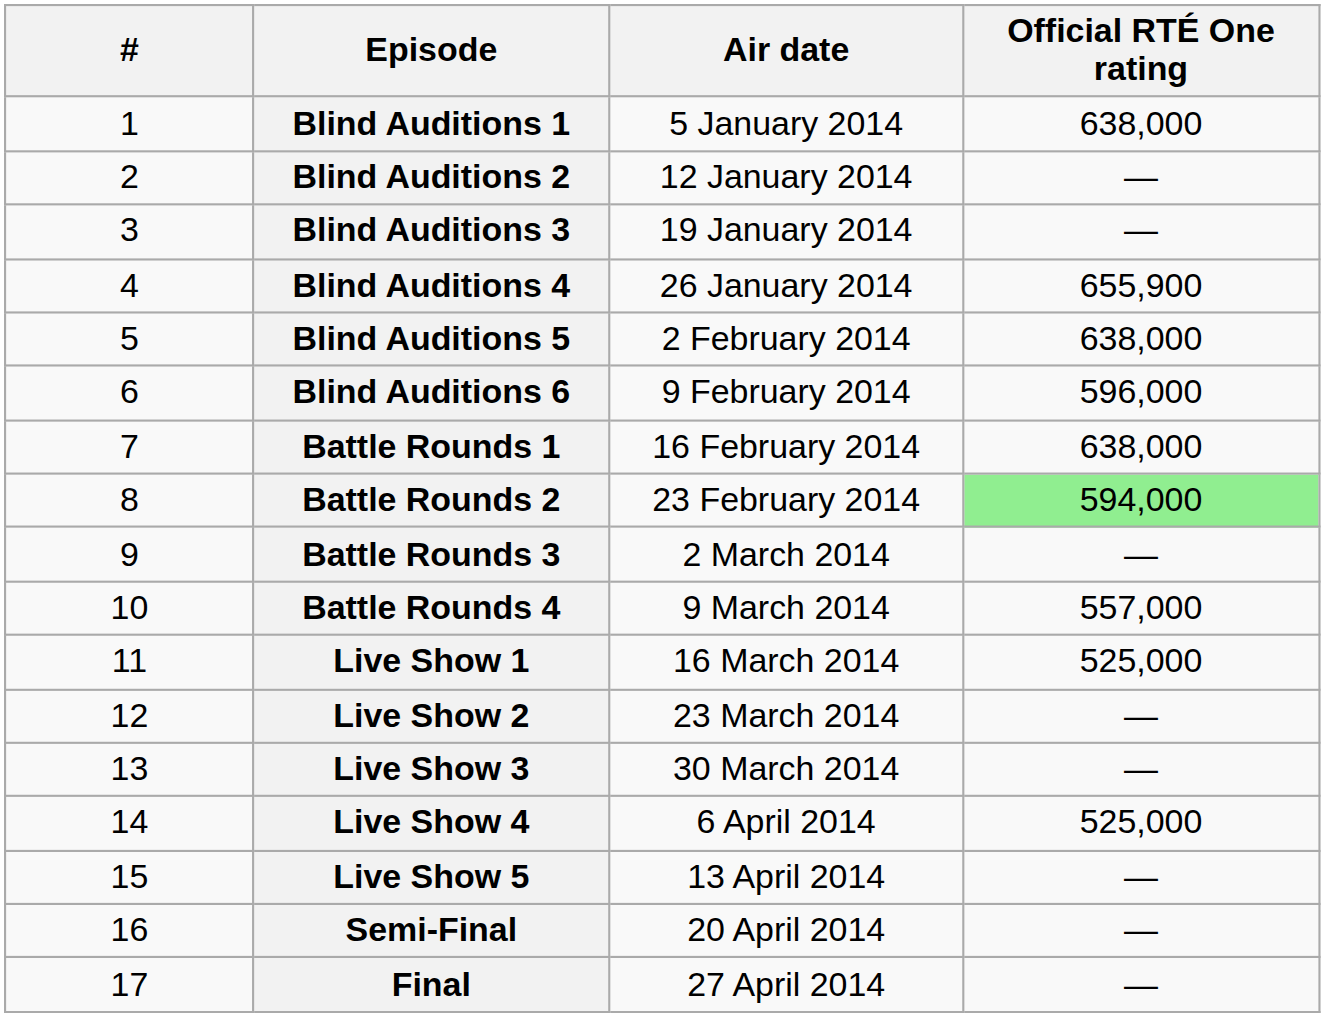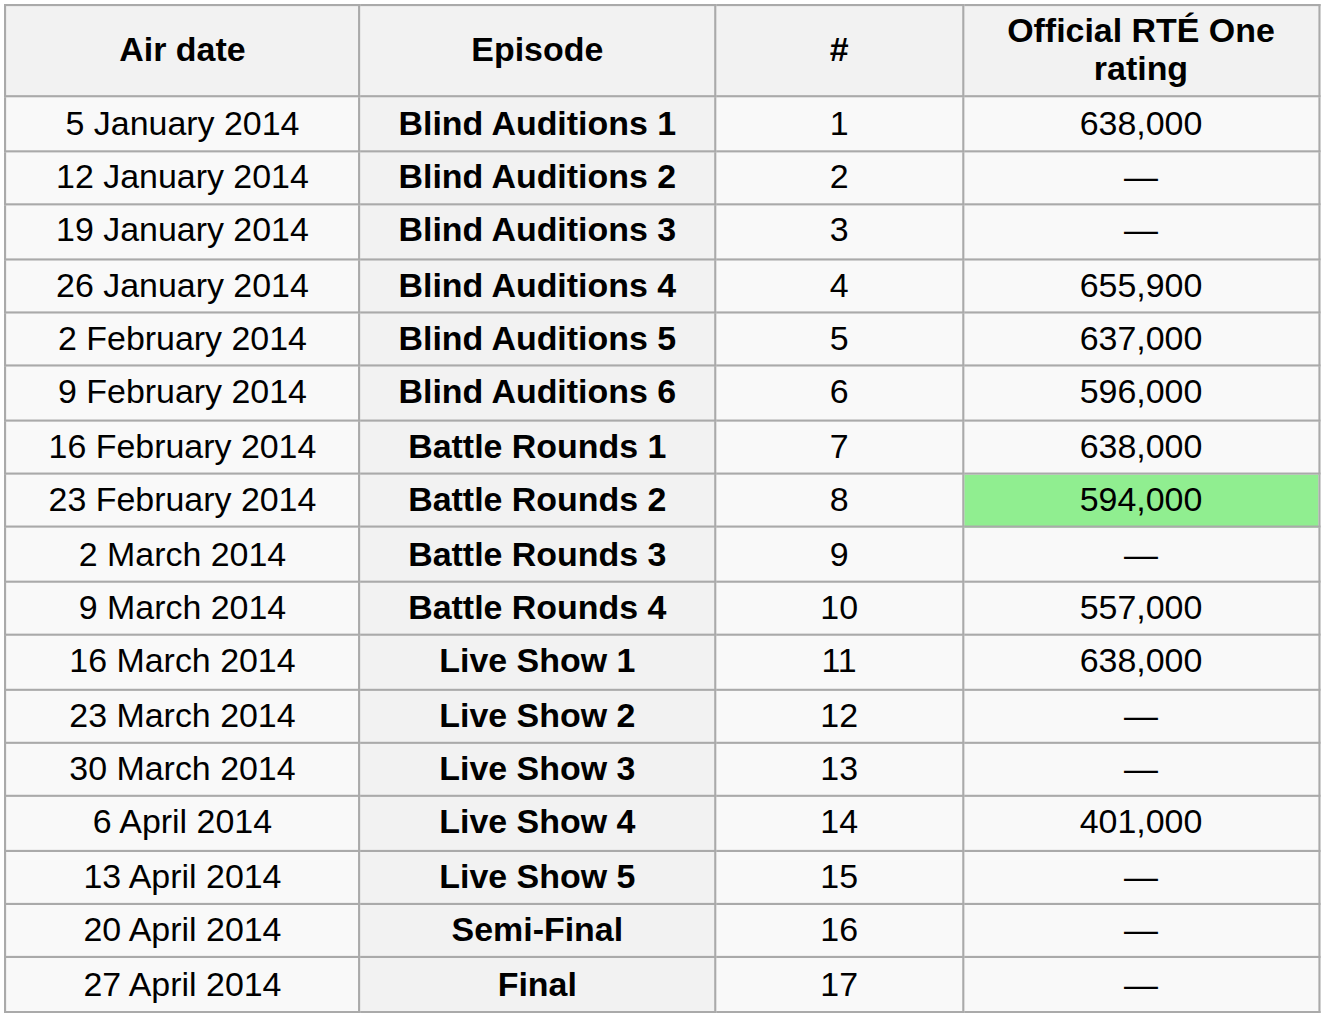columns swapped: # <-> Air date
Blind Auditions 5 | Official RTÉ One rating: 638,000 -> 637,000
Live Show 1 | Official RTÉ One rating: 525,000 -> 638,000
Live Show 4 | Official RTÉ One rating: 525,000 -> 401,000
